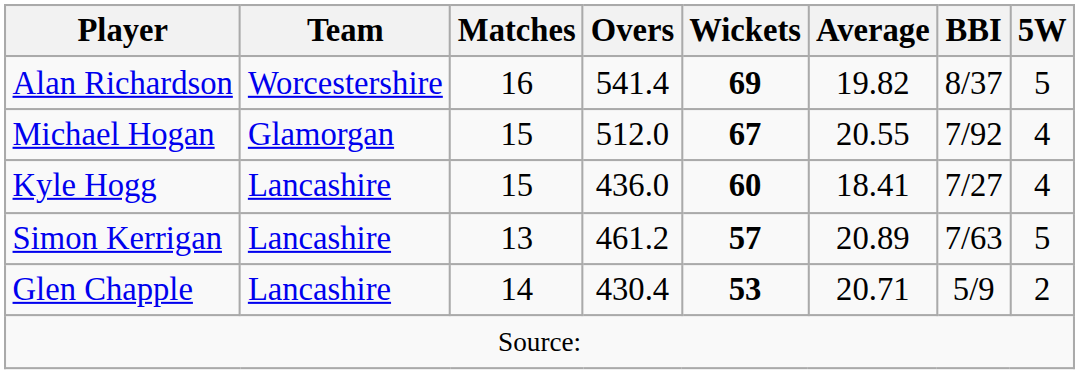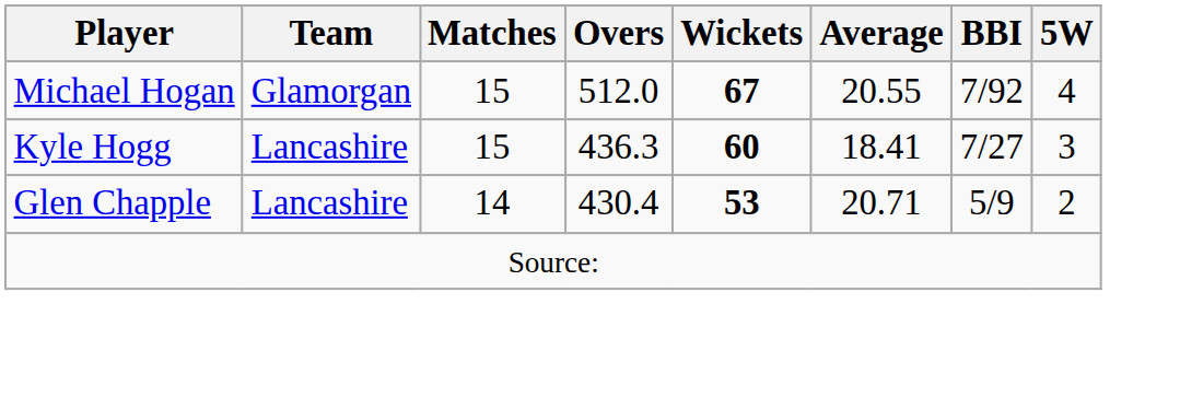- row: Alan Richardson | Worcestershire | 16 | 541.4 | 69 | 19.82 | 8/37 | 5
Kyle Hogg | Overs: 436.0 -> 436.3
Kyle Hogg | 5W: 4 -> 3
- row: Simon Kerrigan | Lancashire | 13 | 461.2 | 57 | 20.89 | 7/63 | 5
